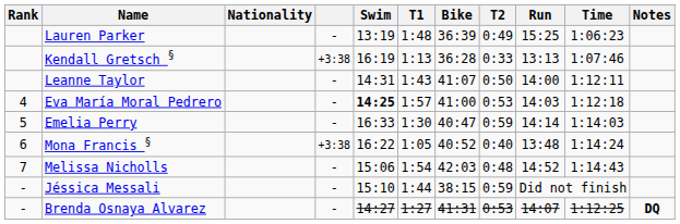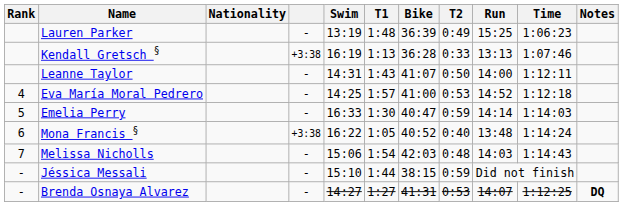Eva María Moral Pedrero | Swim: bold -> normal
Eva María Moral Pedrero | Run: 14:03 -> 14:52
Melissa Nicholls | Run: 14:52 -> 14:03
